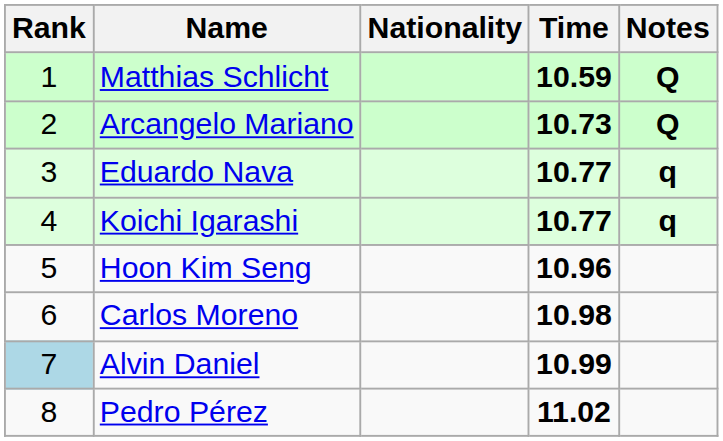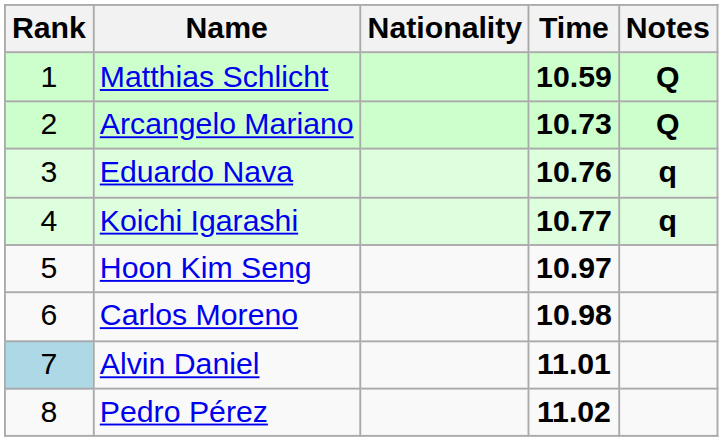Eduardo Nava | Time: 10.77 -> 10.76
Hoon Kim Seng | Time: 10.96 -> 10.97
Alvin Daniel | Time: 10.99 -> 11.01
